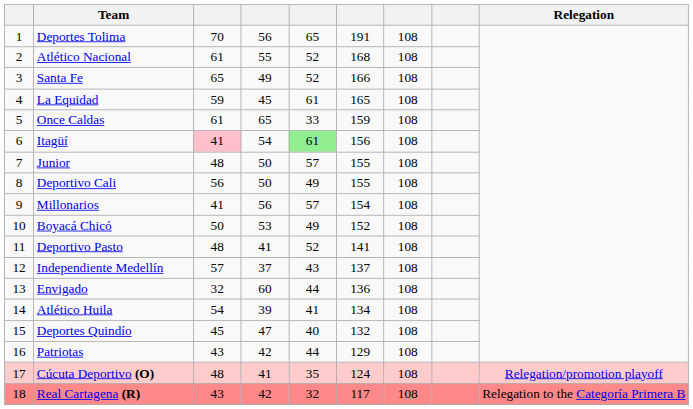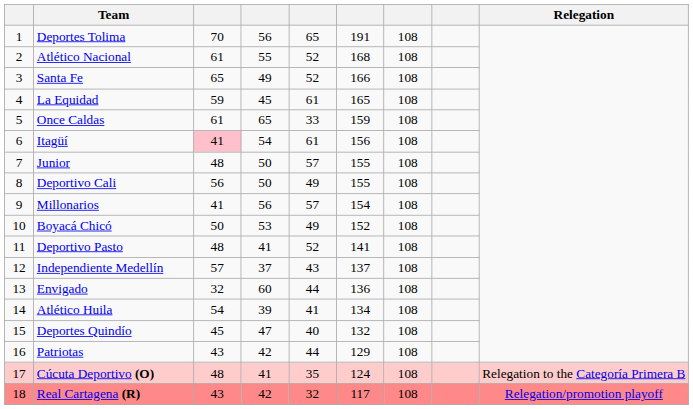Itagüí | column 5: lightgreen background -> no background
Cúcuta Deportivo (O) | Relegation: Relegation/promotion playoff -> Relegation to the Categoría Primera B
Real Cartagena (R) | Relegation: Relegation to the Categoría Primera B -> Relegation/promotion playoff
